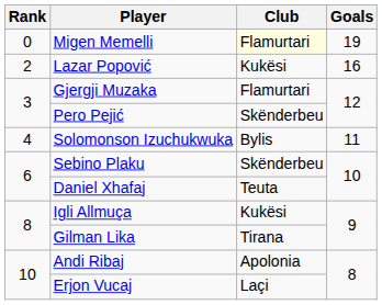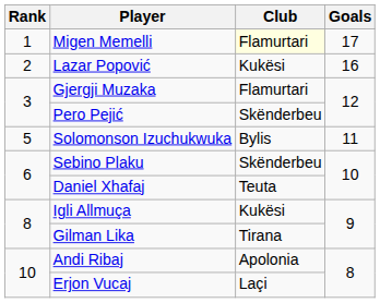Migen Memelli | Rank: 0 -> 1
Migen Memelli | Goals: 19 -> 17
Solomonson Izuchukwuka | Rank: 4 -> 5
